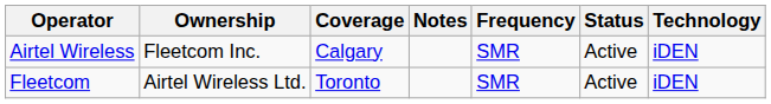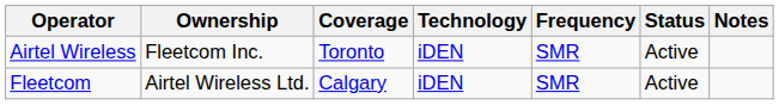columns swapped: Technology <-> Notes
Airtel Wireless | Coverage: Calgary -> Toronto
Fleetcom | Coverage: Toronto -> Calgary
